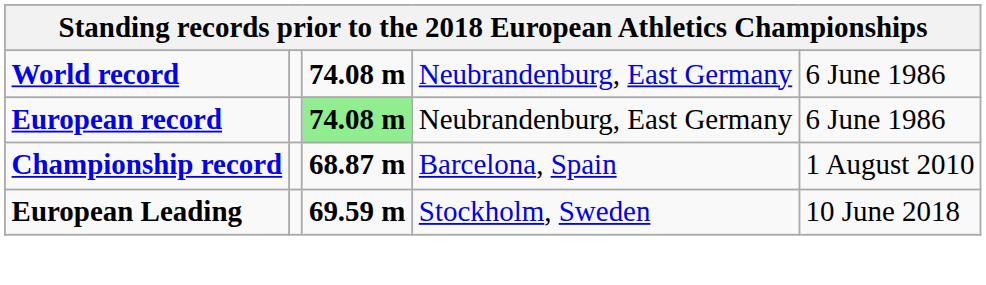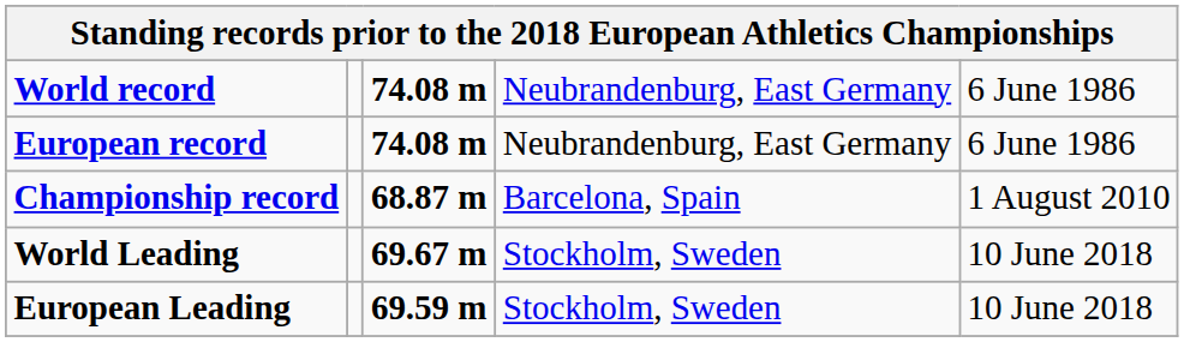European record | column 3: lightgreen background -> no background
+ row: World Leading | 69.67 m | Stockholm, Sweden | 10 June 2018
